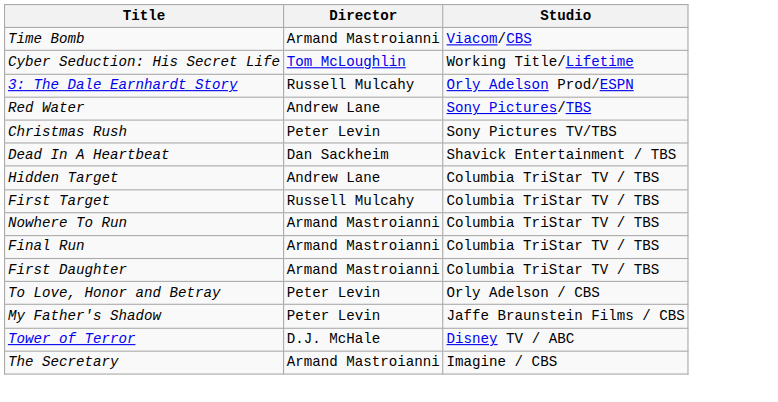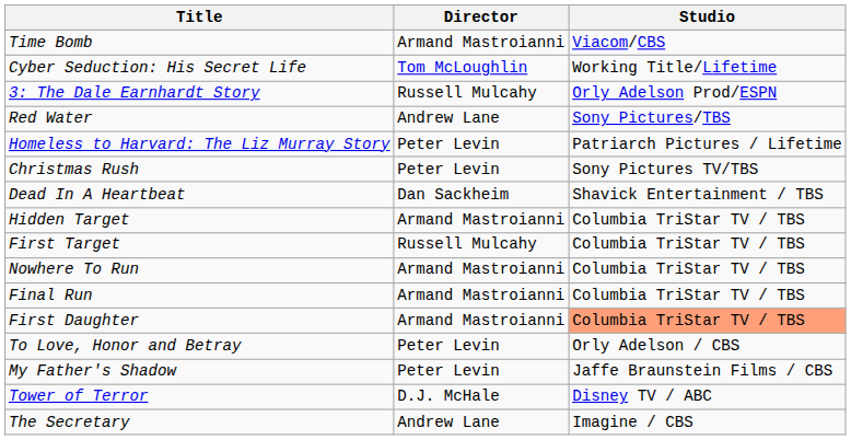+ row: Homeless to Harvard: The Liz Murray Story | Peter Levin | Patriarch Pictures / Lifetime
Hidden Target | Director: Andrew Lane -> Armand Mastroianni
First Daughter | Studio: no background -> lightsalmon background
The Secretary | Director: Armand Mastroianni -> Andrew Lane
